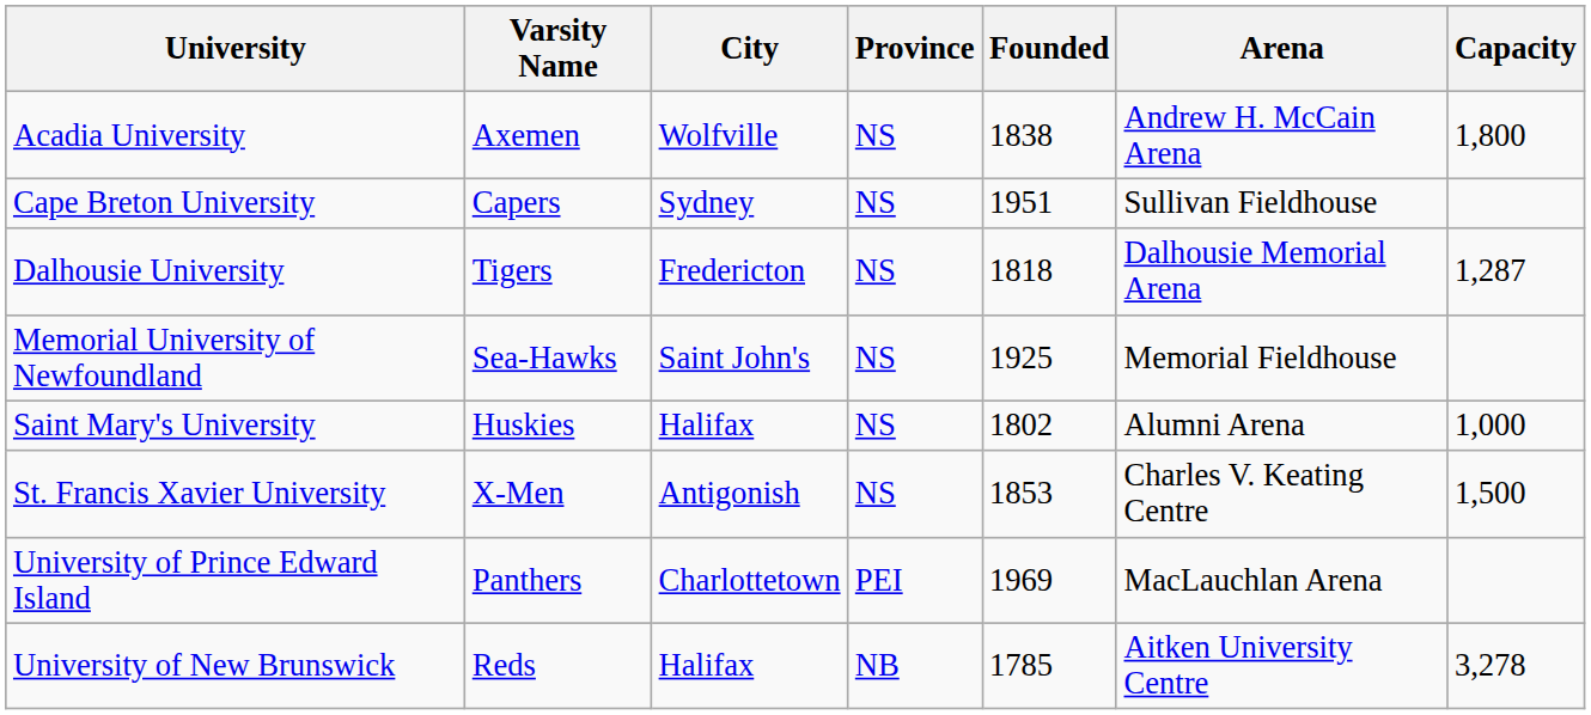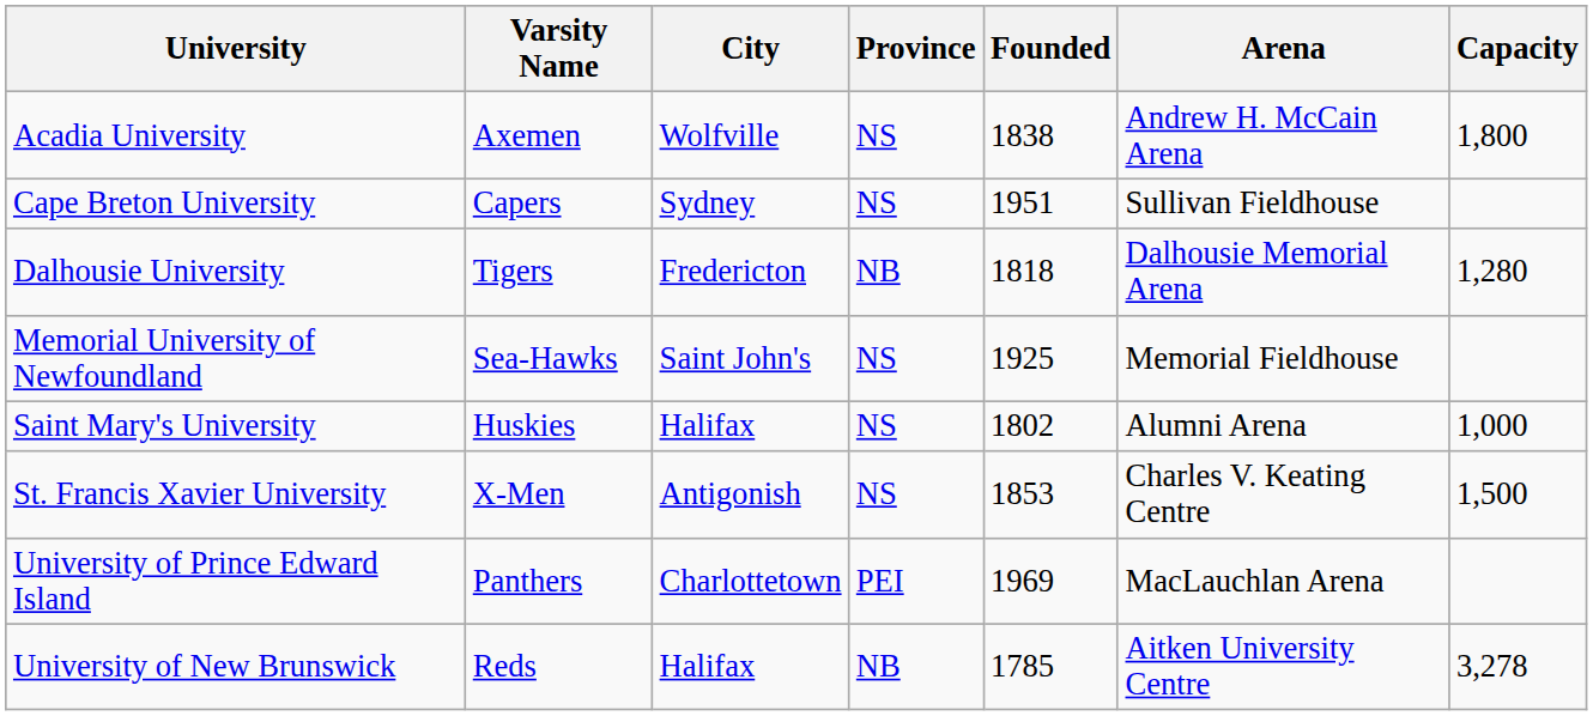Dalhousie University | Province: NS -> NB
Dalhousie University | Capacity: 1,287 -> 1,280
